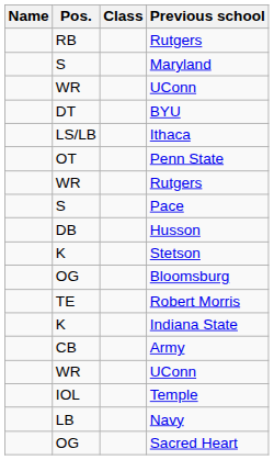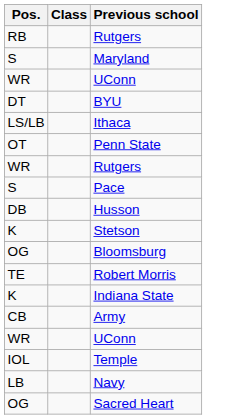- column: Name
